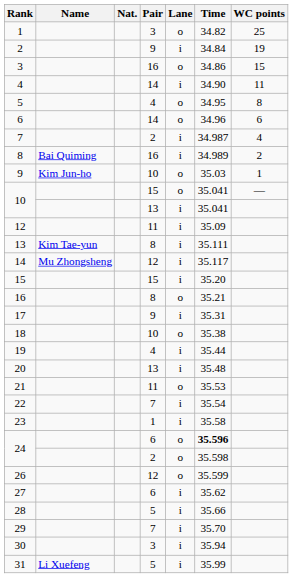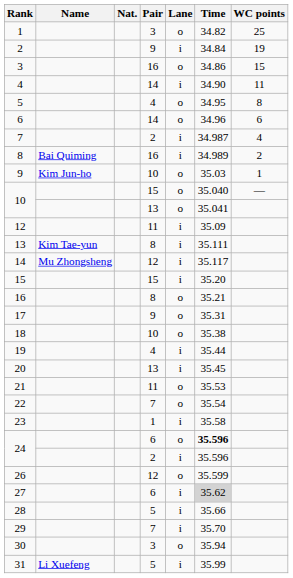10 / 15 | Time: 35.041 -> 35.040
10 / 13 | Lane: i -> o
17 | Lane: i -> o
20 | Time: 35.48 -> 35.45
22 | Lane: i -> o
24 / 2 | Lane: o -> i
24 / 2 | Time: 35.598 -> 35.596
27 | Time: no background -> lightgrey background
30 | Lane: i -> o
